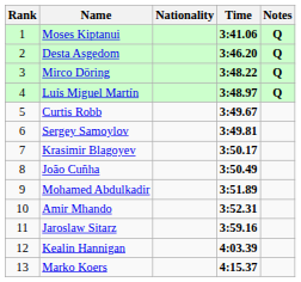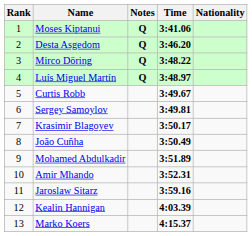columns swapped: Nationality <-> Notes
